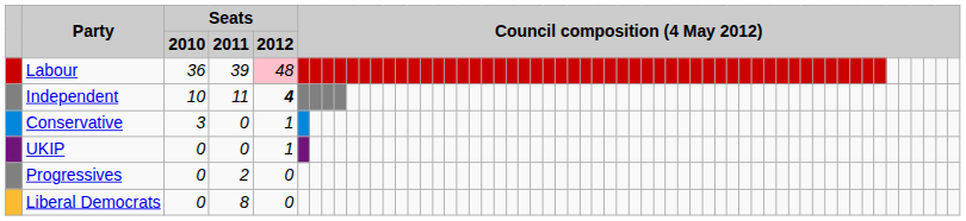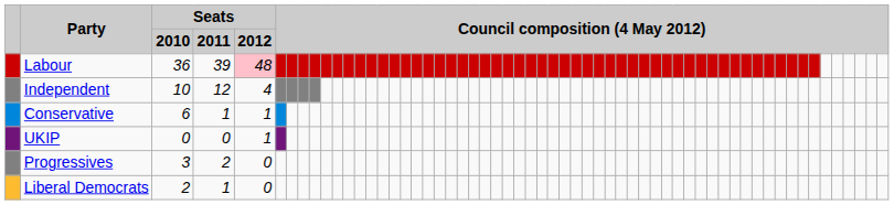Independent | Seats / 2011: 11 -> 12
Independent | Seats / 2012: bold -> normal
Conservative | Seats / 2010: 3 -> 6
Conservative | Seats / 2011: 0 -> 1
Progressives | Seats / 2010: 0 -> 3
Liberal Democrats | Seats / 2010: 0 -> 2
Liberal Democrats | Seats / 2011: 8 -> 1
